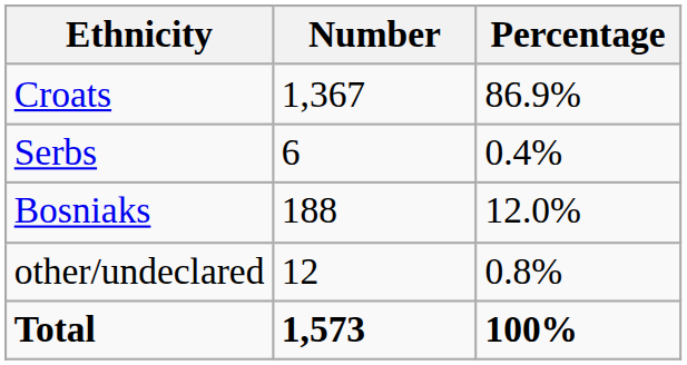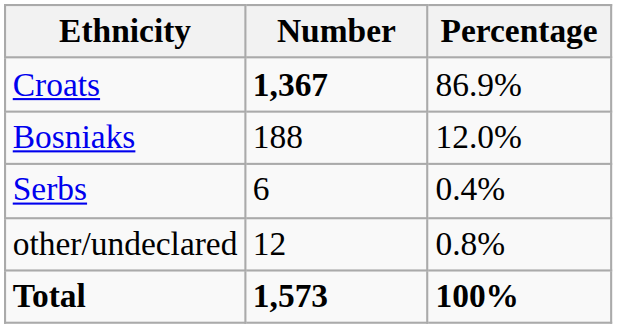Croats | Number: normal -> bold
rows swapped: Bosniaks <-> Serbs
